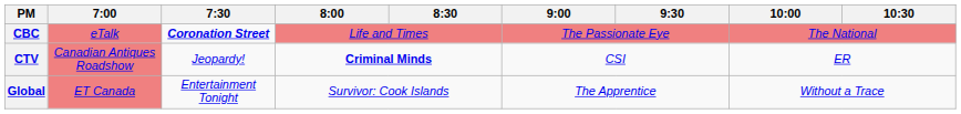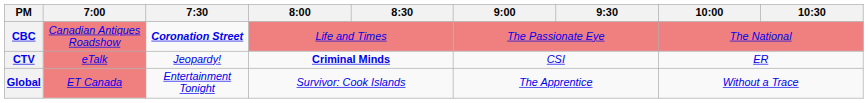CBC | 7:00: eTalk -> Canadian Antiques Roadshow
CTV | 7:00: Canadian Antiques Roadshow -> eTalk
